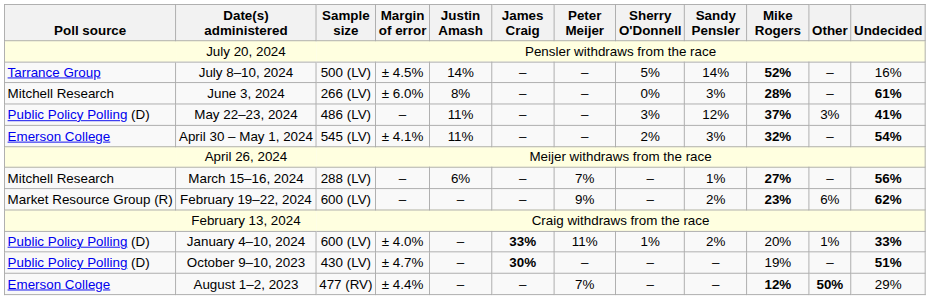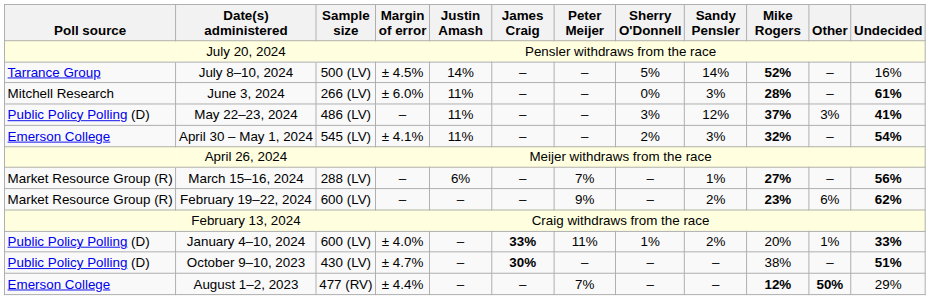June 3, 2024 | Justin Amash: 8% -> 11%
March 15–16, 2024 | Poll source: Mitchell Research -> Market Resource Group (R)
October 9–10, 2023 | Mike Rogers: 19% -> 38%
